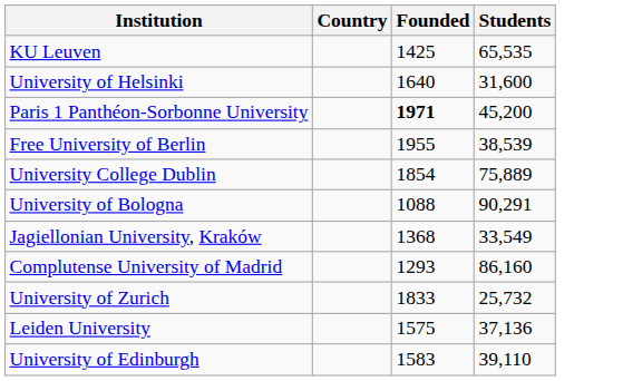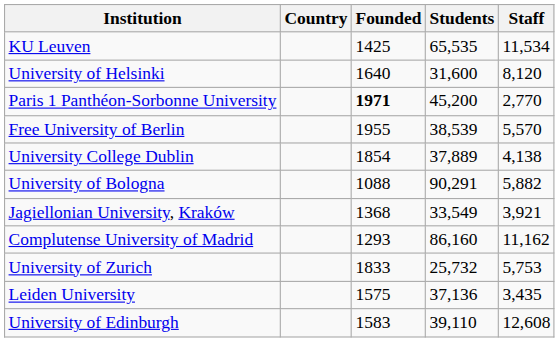+ column: Staff | 11,534 | 8,120 | 2,770 | 5,570 | 4,138 | 5,882 | 3,921 | 11,162 | 5,753 | 3,435 | 12,608
University College Dublin | Students: 75,889 -> 37,889
